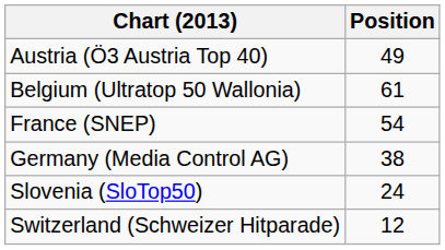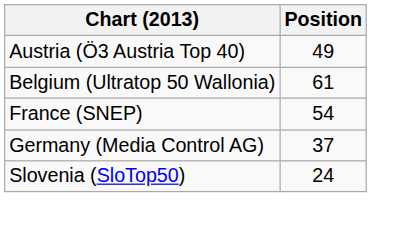Germany (Media Control AG) | Position: 38 -> 37
- row: Switzerland (Schweizer Hitparade) | 12
